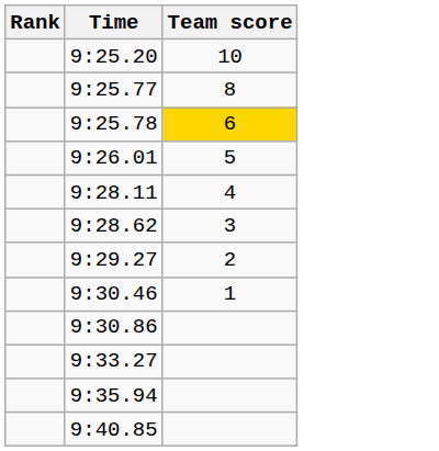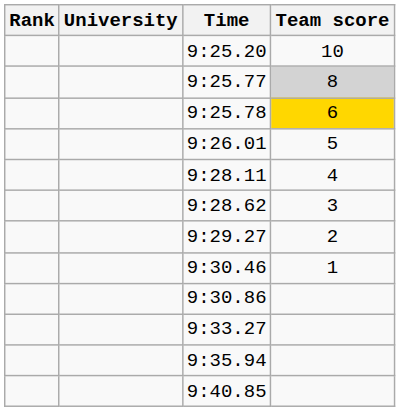+ column: University
9:25.77 | Team score: no background -> lightgrey background
